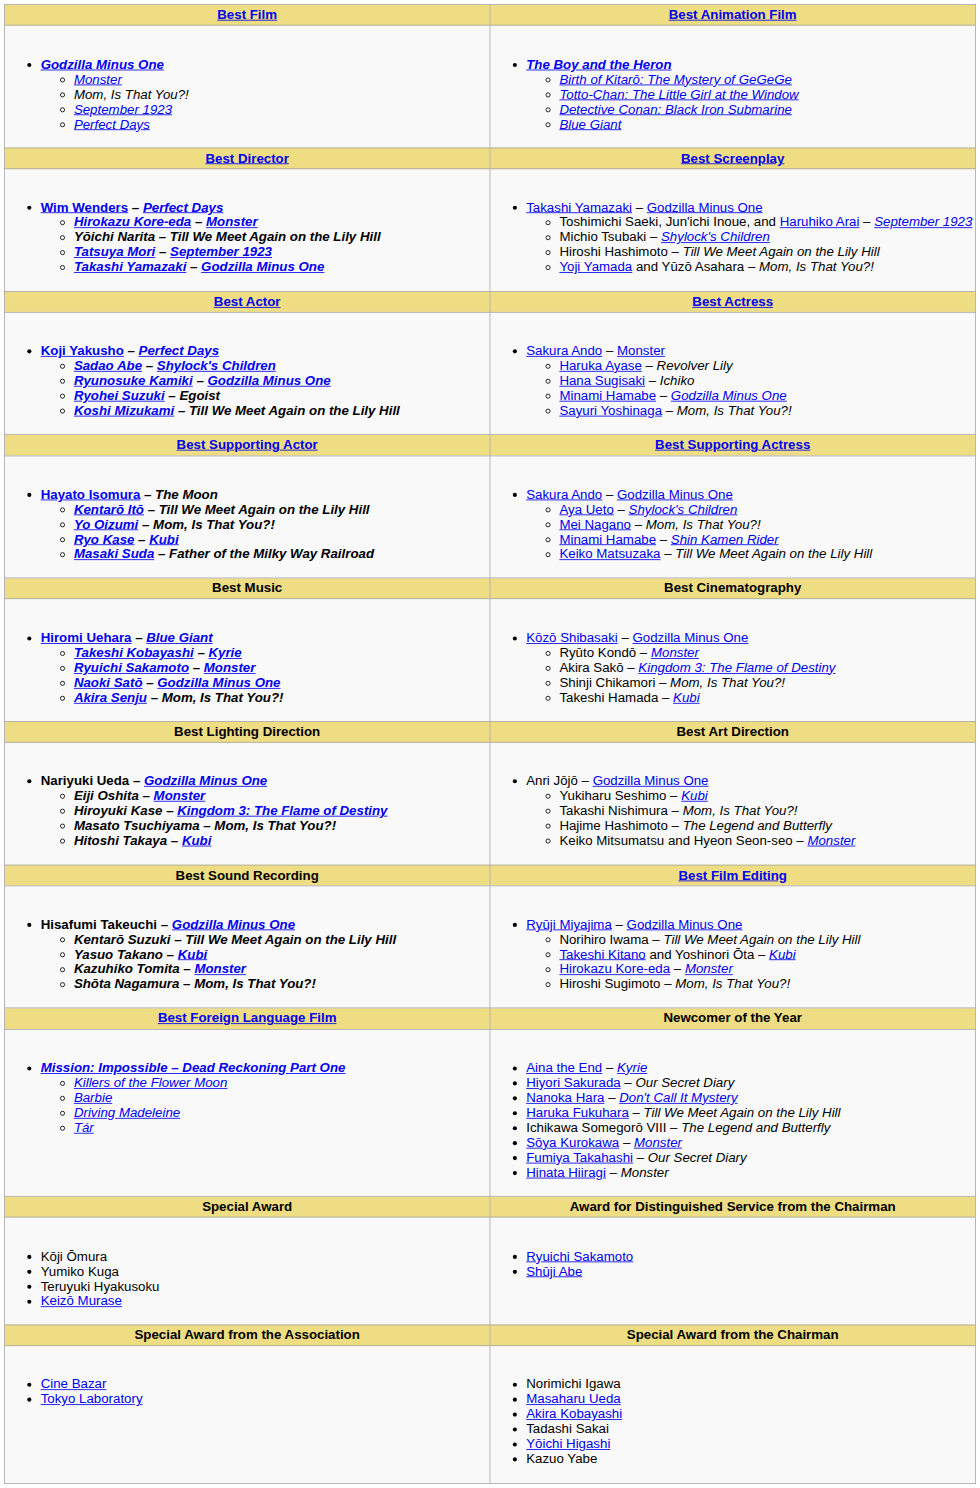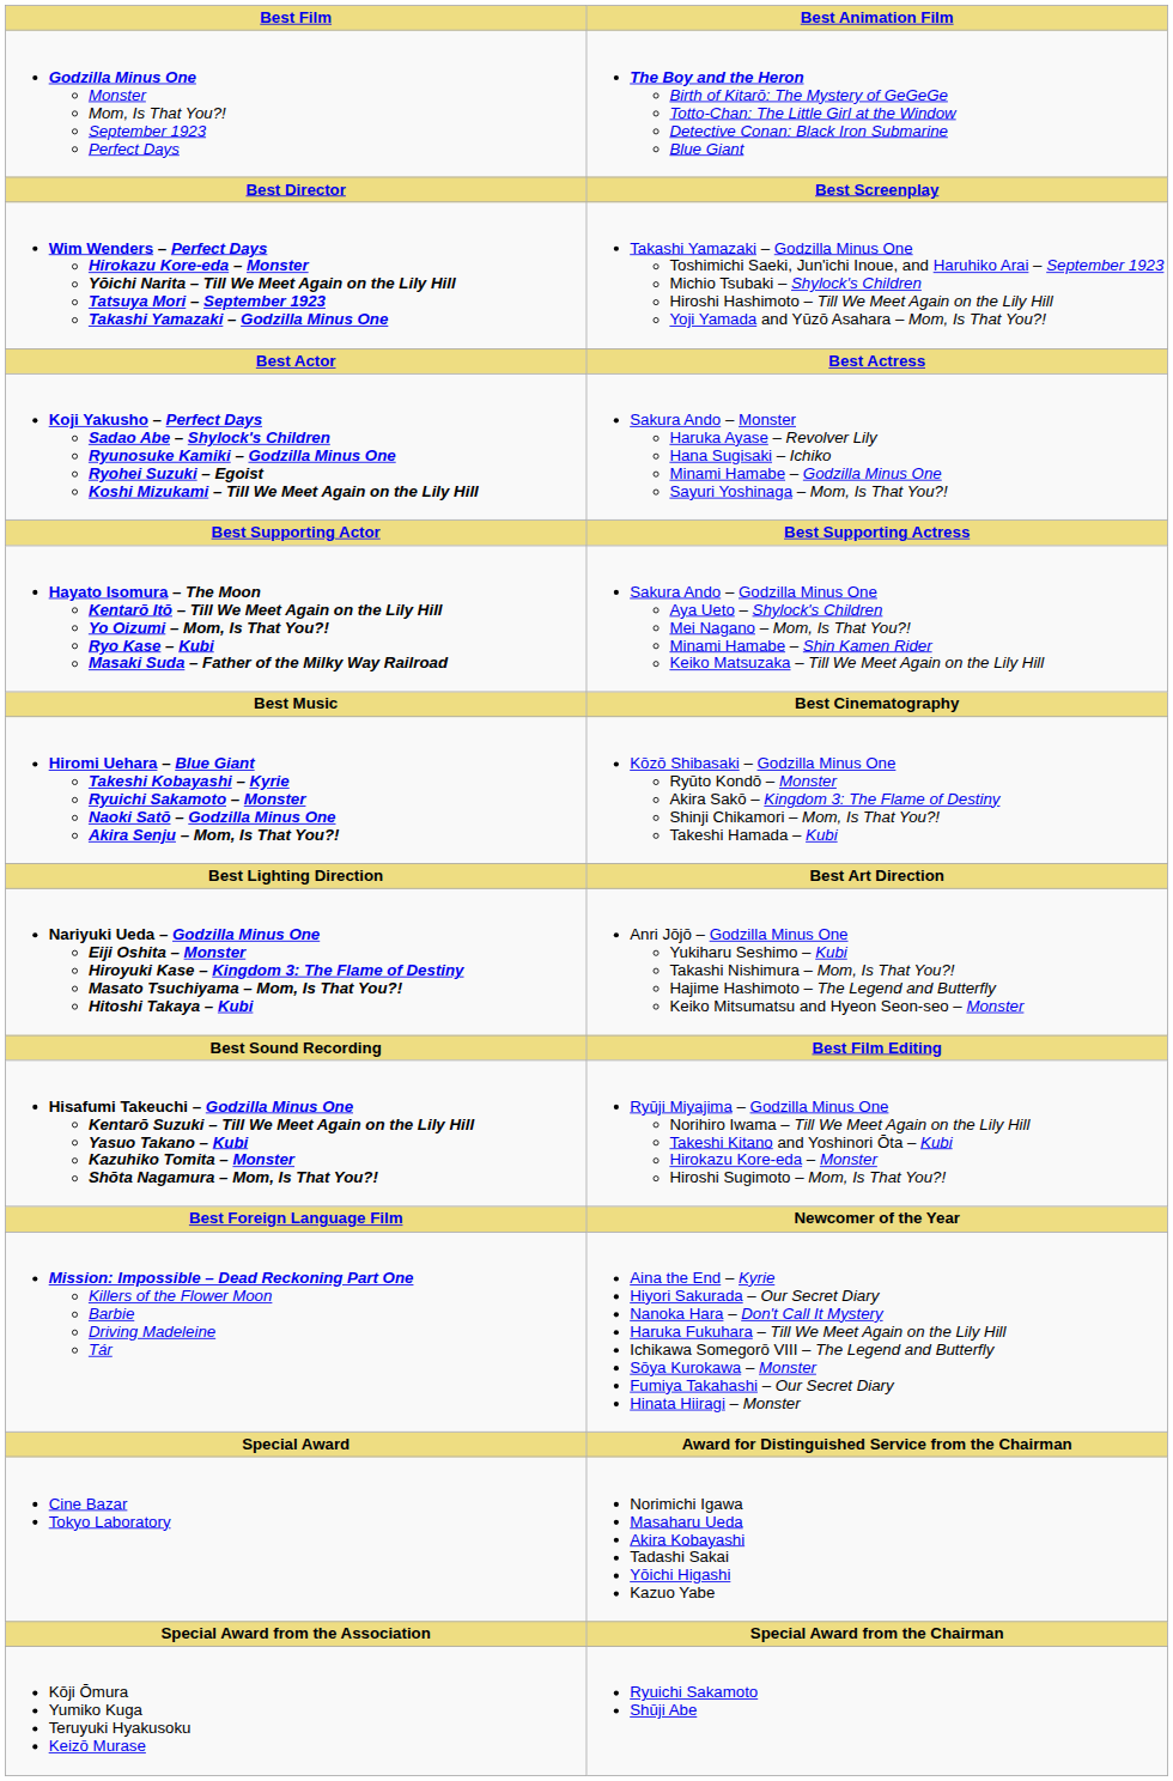rows swapped: Cine Bazar Tokyo Laboratory <-> Kōji Ōmura Yumiko Kuga Teruyuki Hyakusoku Keizō Murase
